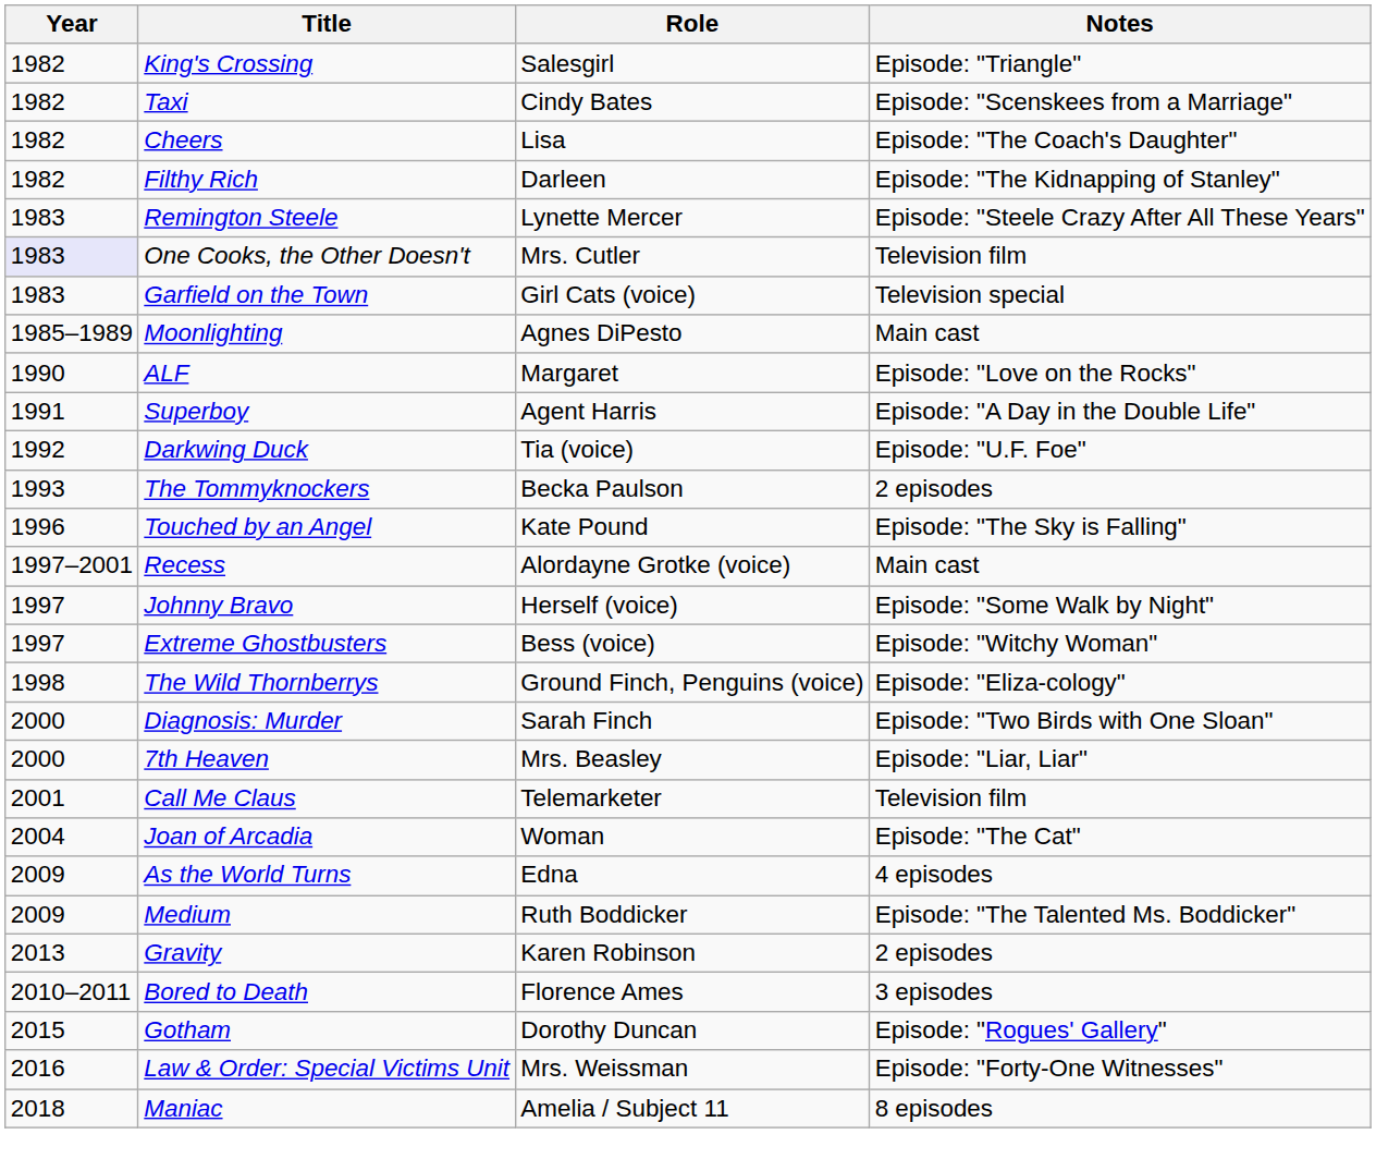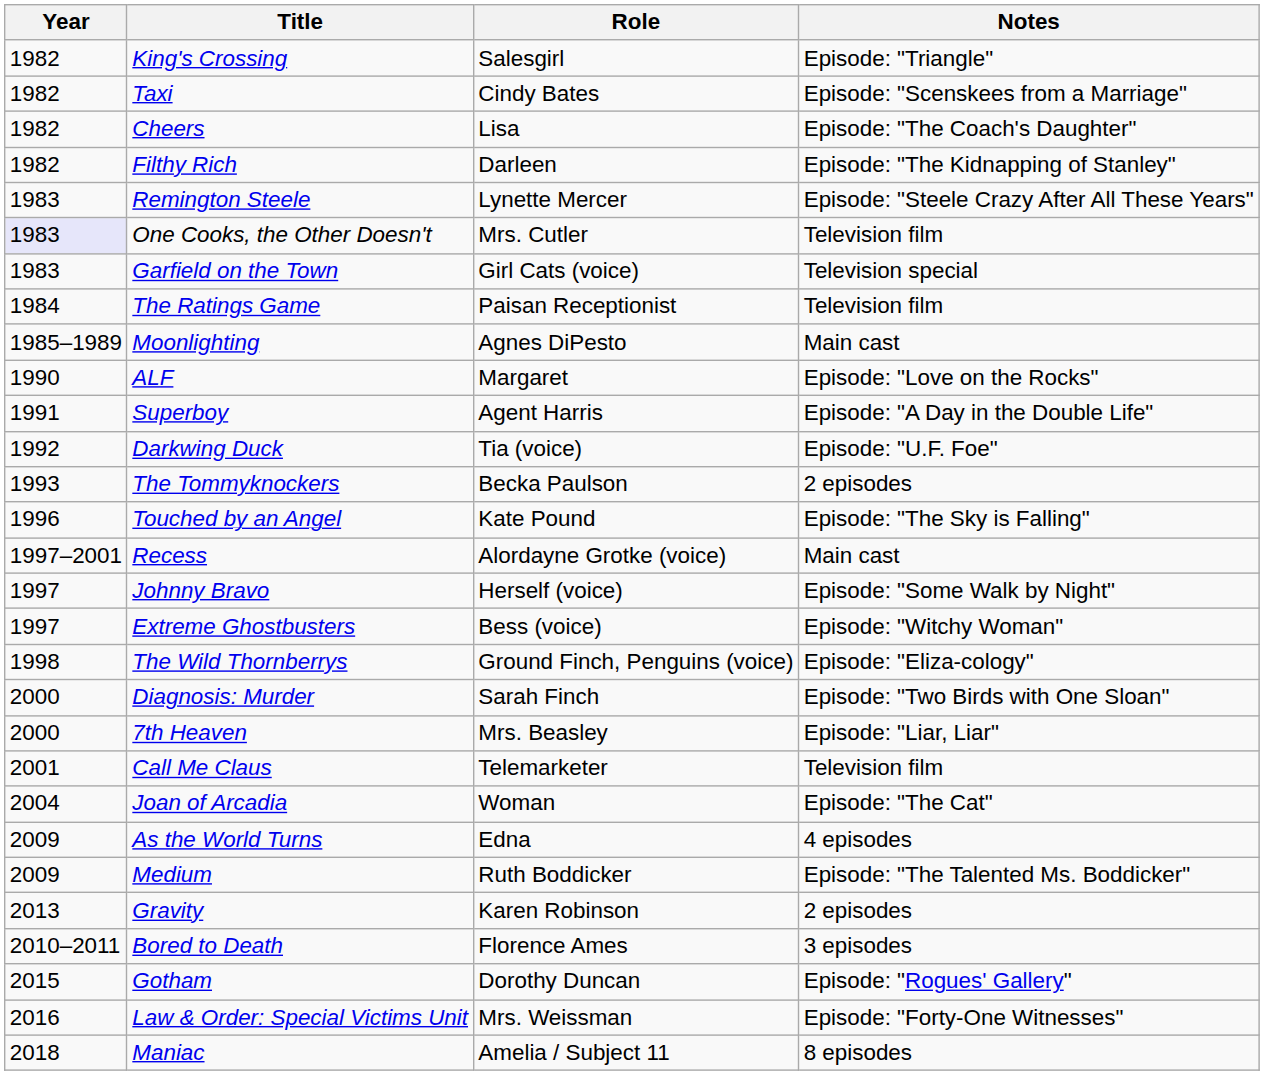+ row: 1984 | The Ratings Game | Paisan Receptionist | Television film
